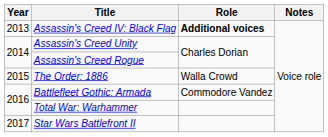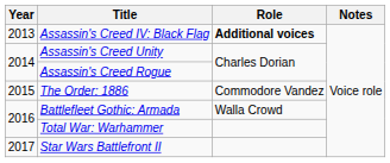The Order: 1886 | Role: Walla Crowd -> Commodore Vandez
Battlefleet Gothic: Armada | Role: Commodore Vandez -> Walla Crowd
